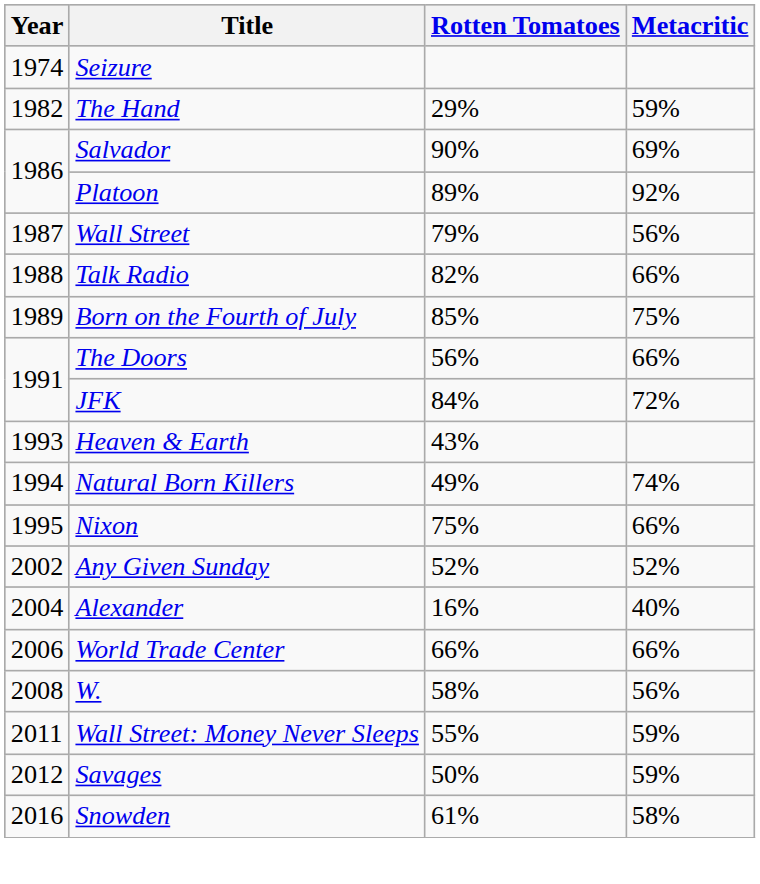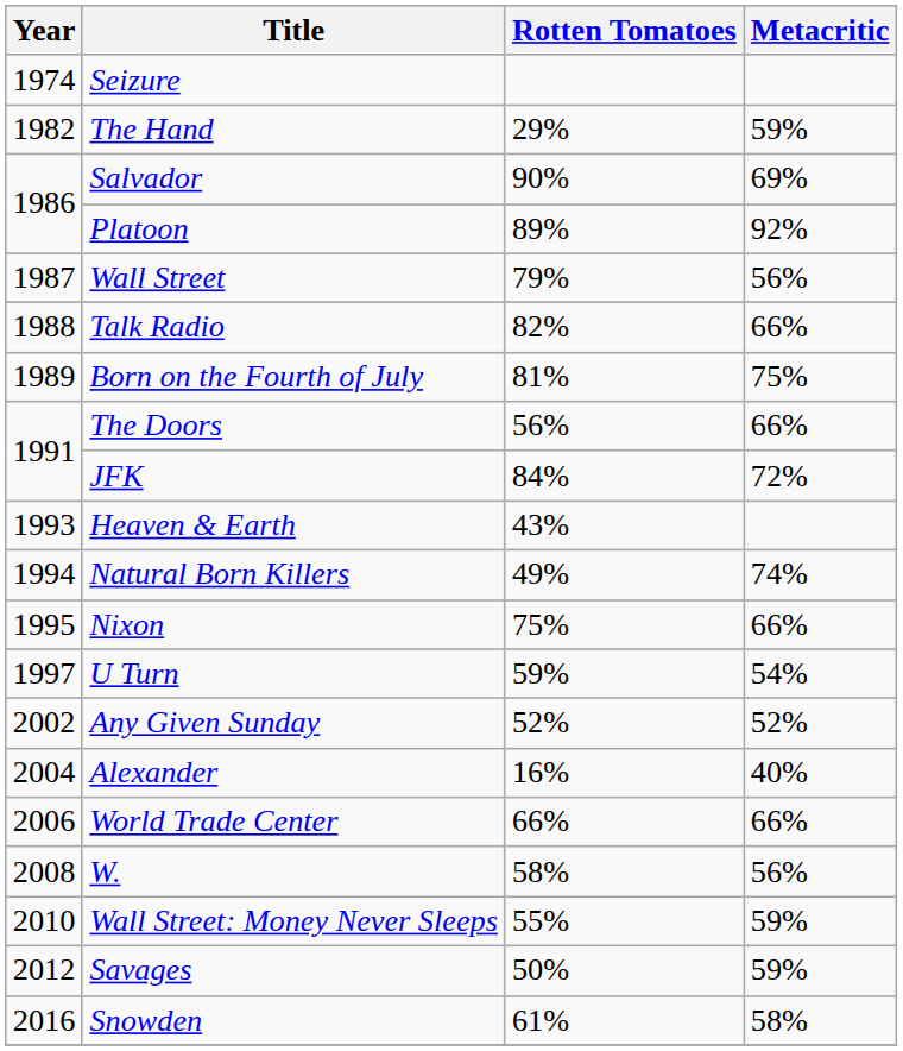Born on the Fourth of July | Rotten Tomatoes: 85% -> 81%
+ row: 1997 | U Turn | 59% | 54%
Wall Street: Money Never Sleeps | Year: 2011 -> 2010
